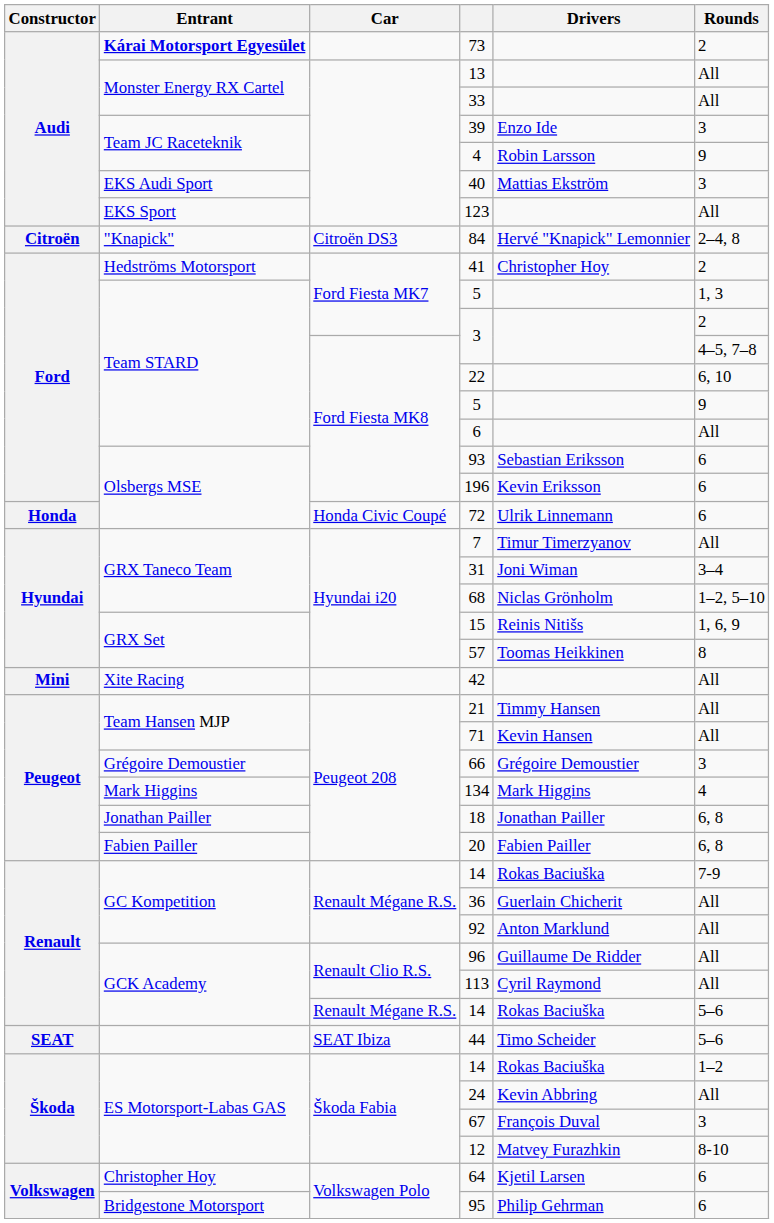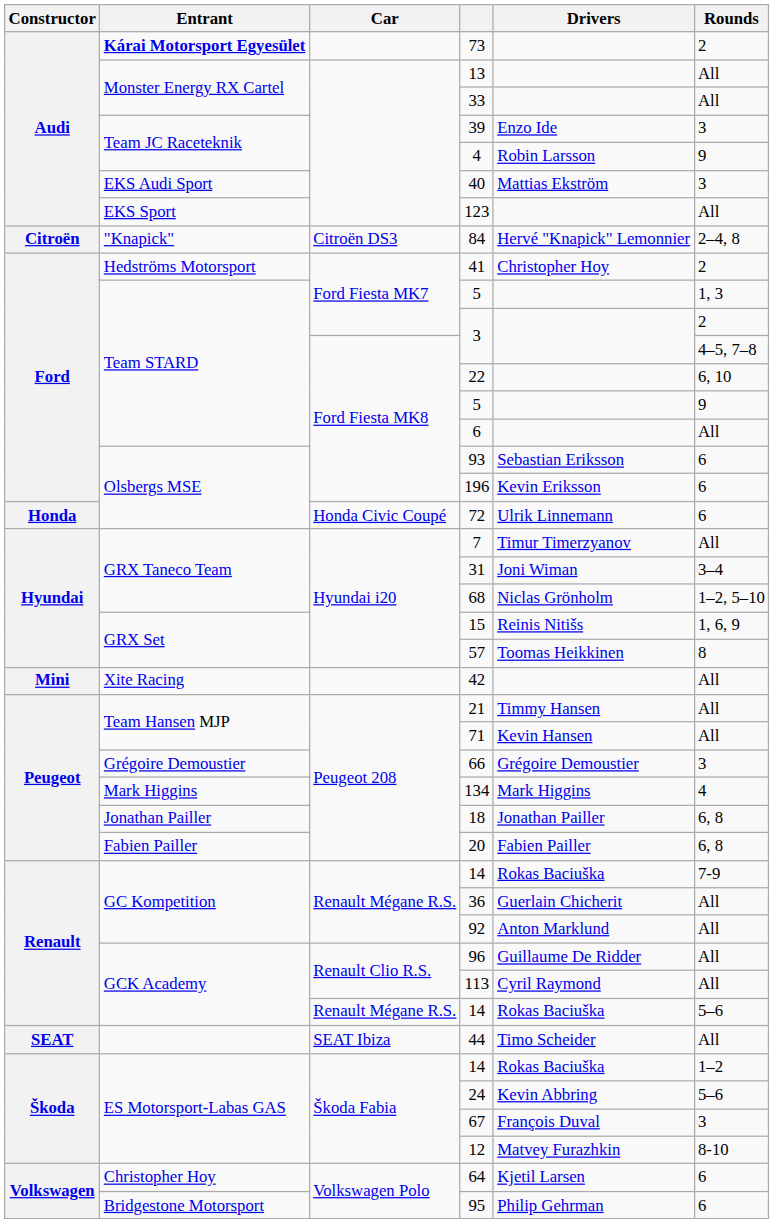44 | Rounds: 5–6 -> All
24 | Rounds: All -> 5–6
